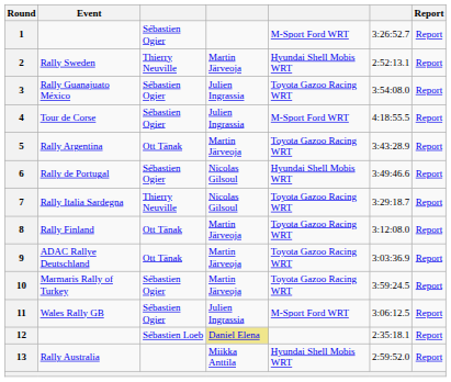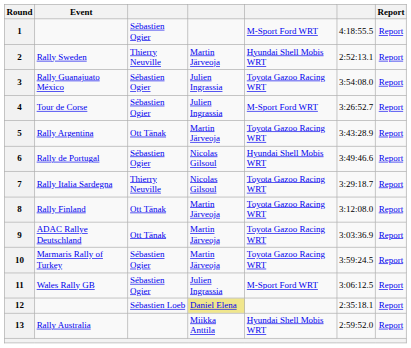1 | column 6: 3:26:52.7 -> 4:18:55.5
4 | column 6: 4:18:55.5 -> 3:26:52.7
